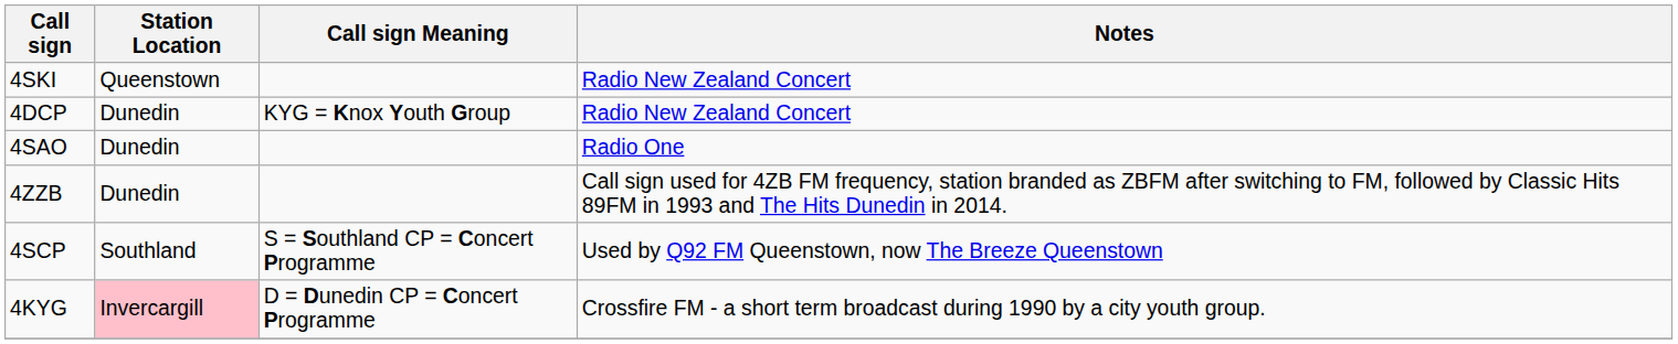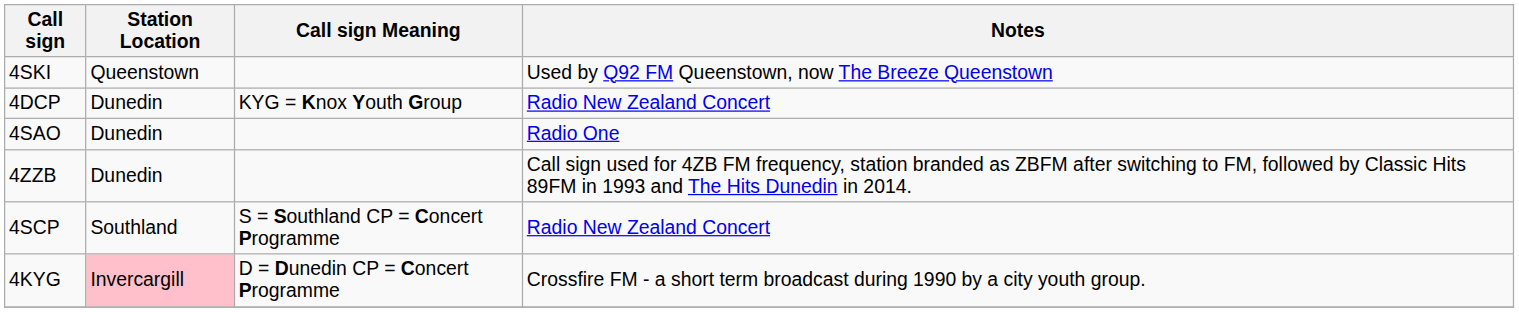4SKI | Notes: Radio New Zealand Concert -> Used by Q92 FM Queenstown, now The Breeze Queenstown
4SCP | Notes: Used by Q92 FM Queenstown, now The Breeze Queenstown -> Radio New Zealand Concert
